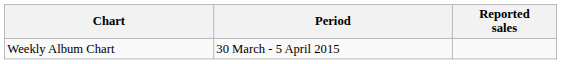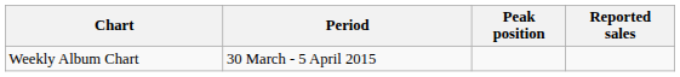+ column: Peak position
